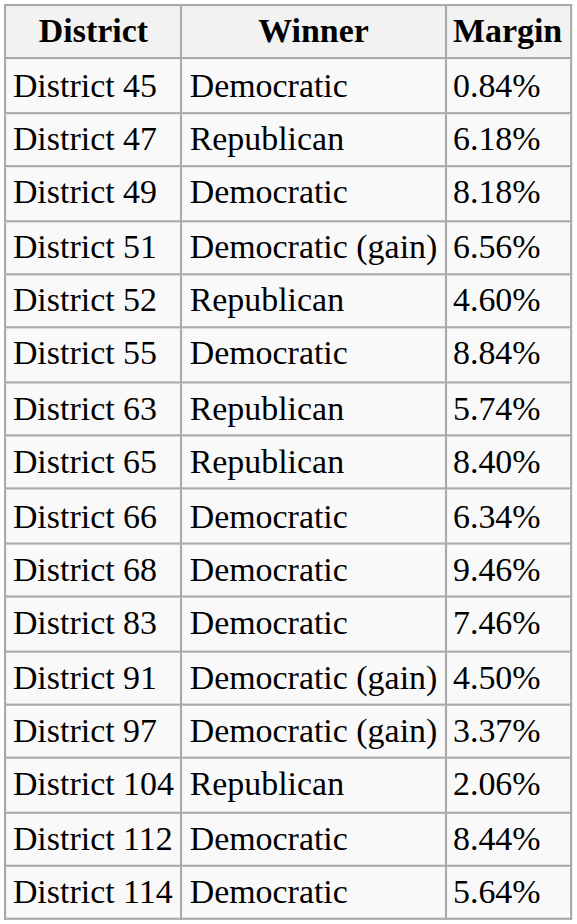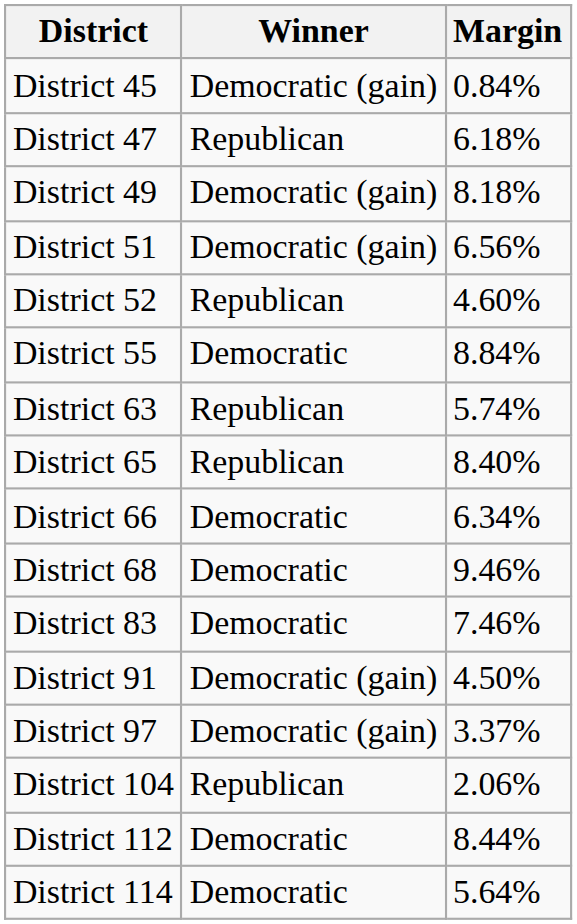District 45 | Winner: Democratic -> Democratic (gain)
District 49 | Winner: Democratic -> Democratic (gain)
